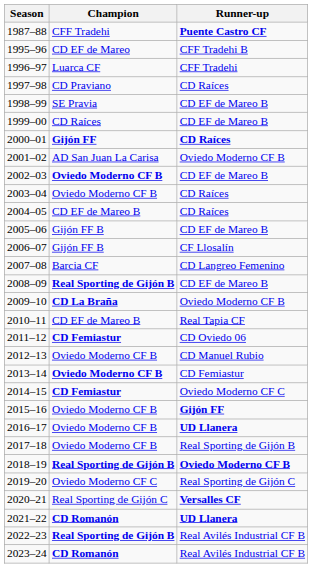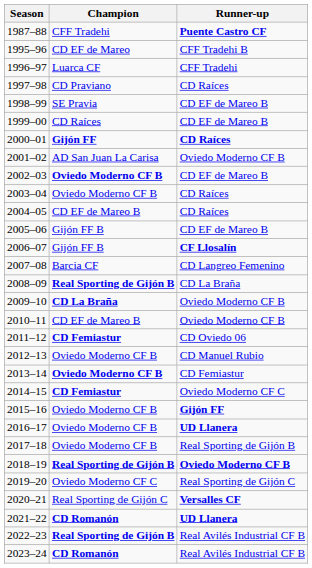2006–07 | Runner-up: normal -> bold
2008–09 | Runner-up: CD EF de Mareo B -> CD La Braña
2010–11 | Runner-up: Real Tapia CF -> Oviedo Moderno CF B
